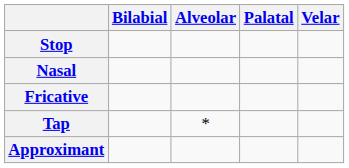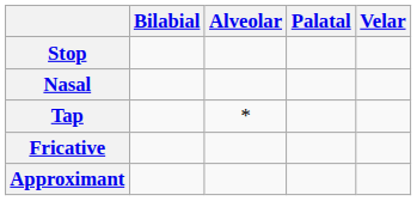rows swapped: Fricative <-> Tap
